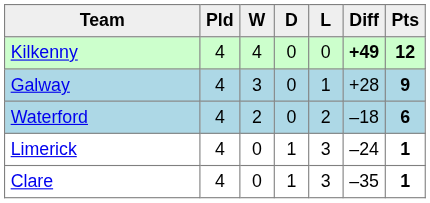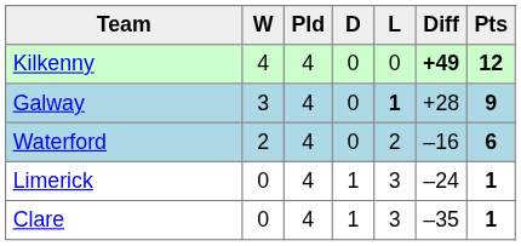columns swapped: Pld <-> W
Galway | L: normal -> bold
Waterford | Diff: –18 -> –16
